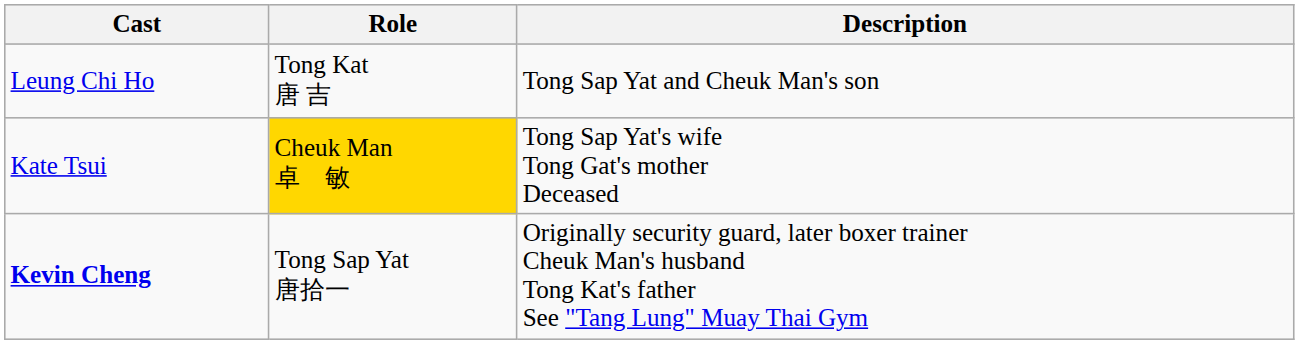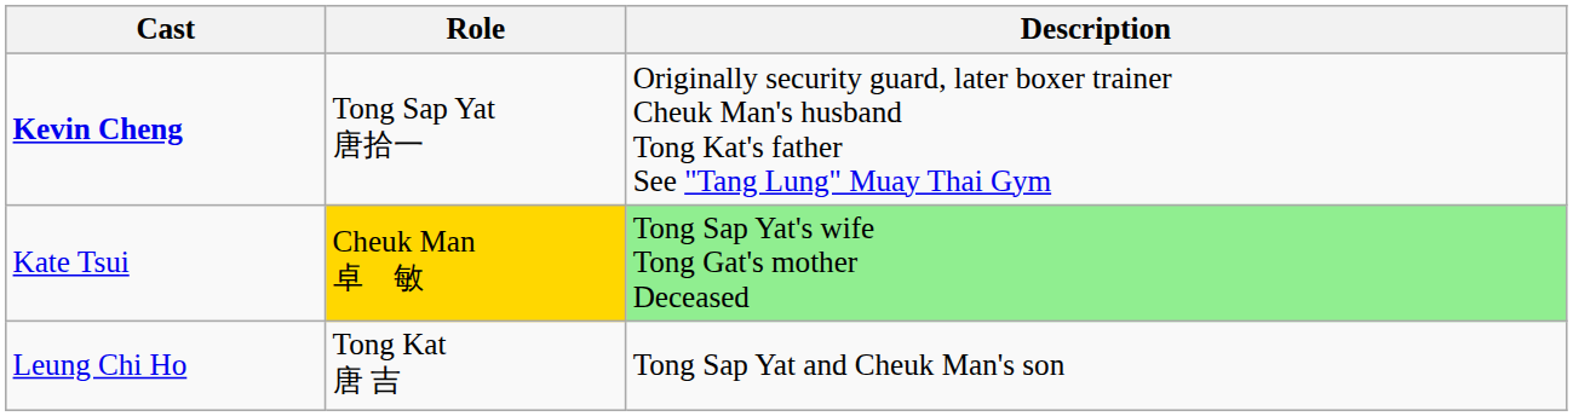rows swapped: Kevin Cheng <-> Leung Chi Ho
Kate Tsui | Description: no background -> lightgreen background
